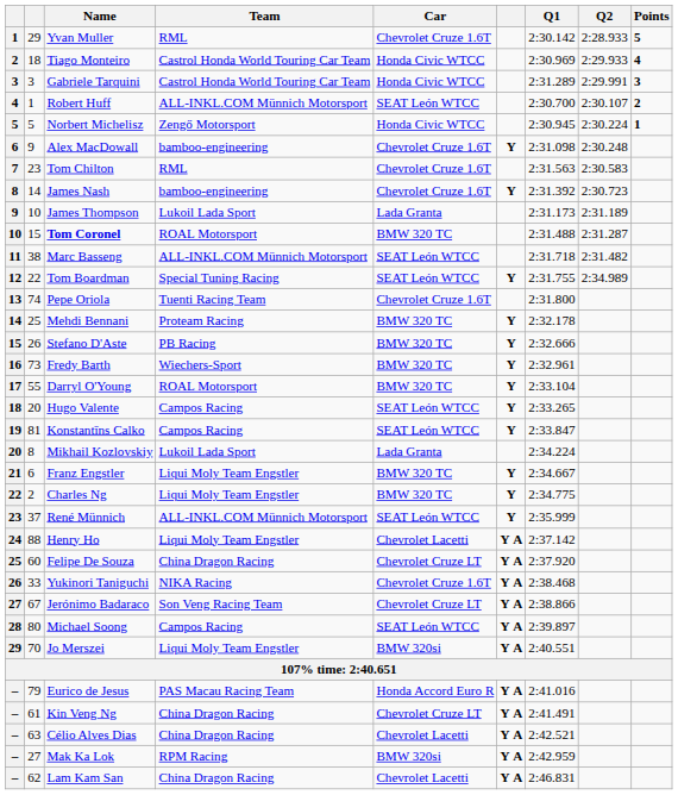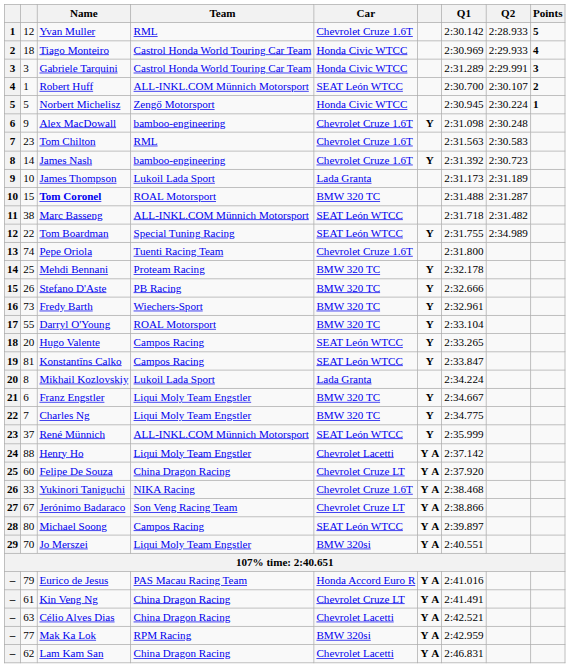Yvan Muller | column 2: 29 -> 12
Charles Ng | column 2: 2 -> 7
Mak Ka Lok | column 2: 27 -> 77
